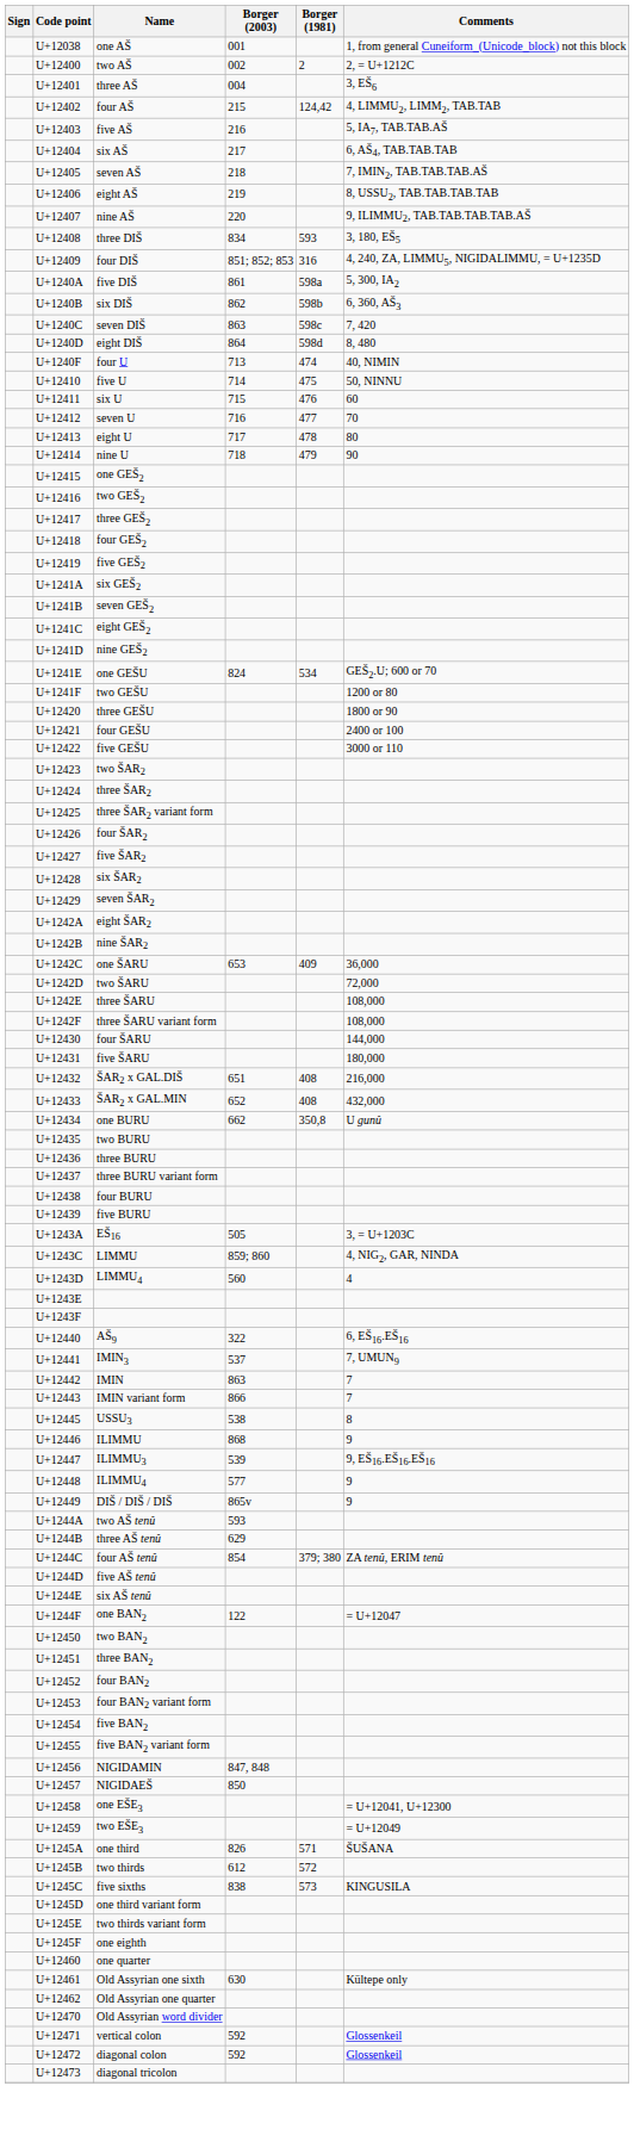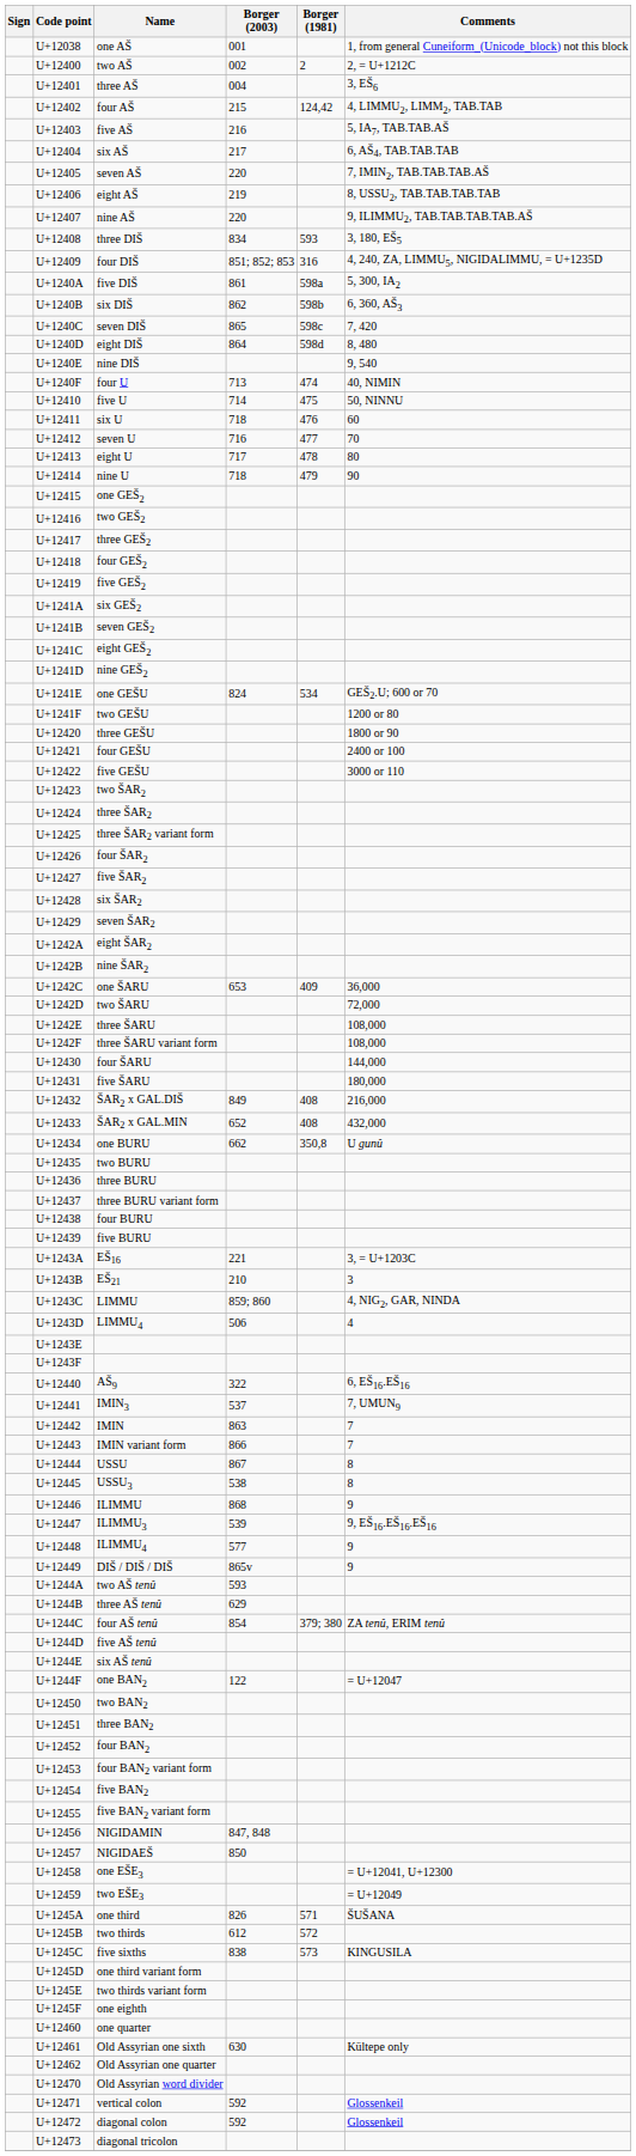seven AŠ | Borger (2003): 218 -> 220
seven DIŠ | Borger (2003): 863 -> 865
+ row: U+1240E | nine DIŠ | 9, 540
six U | Borger (2003): 715 -> 718
ŠAR2 x GAL.DIŠ | Borger (2003): 651 -> 849
EŠ16 | Borger (2003): 505 -> 221
+ row: U+1243B | EŠ21 | 210 | 3
LIMMU4 | Borger (2003): 560 -> 506
+ row: U+12444 | USSU | 867 | 8
